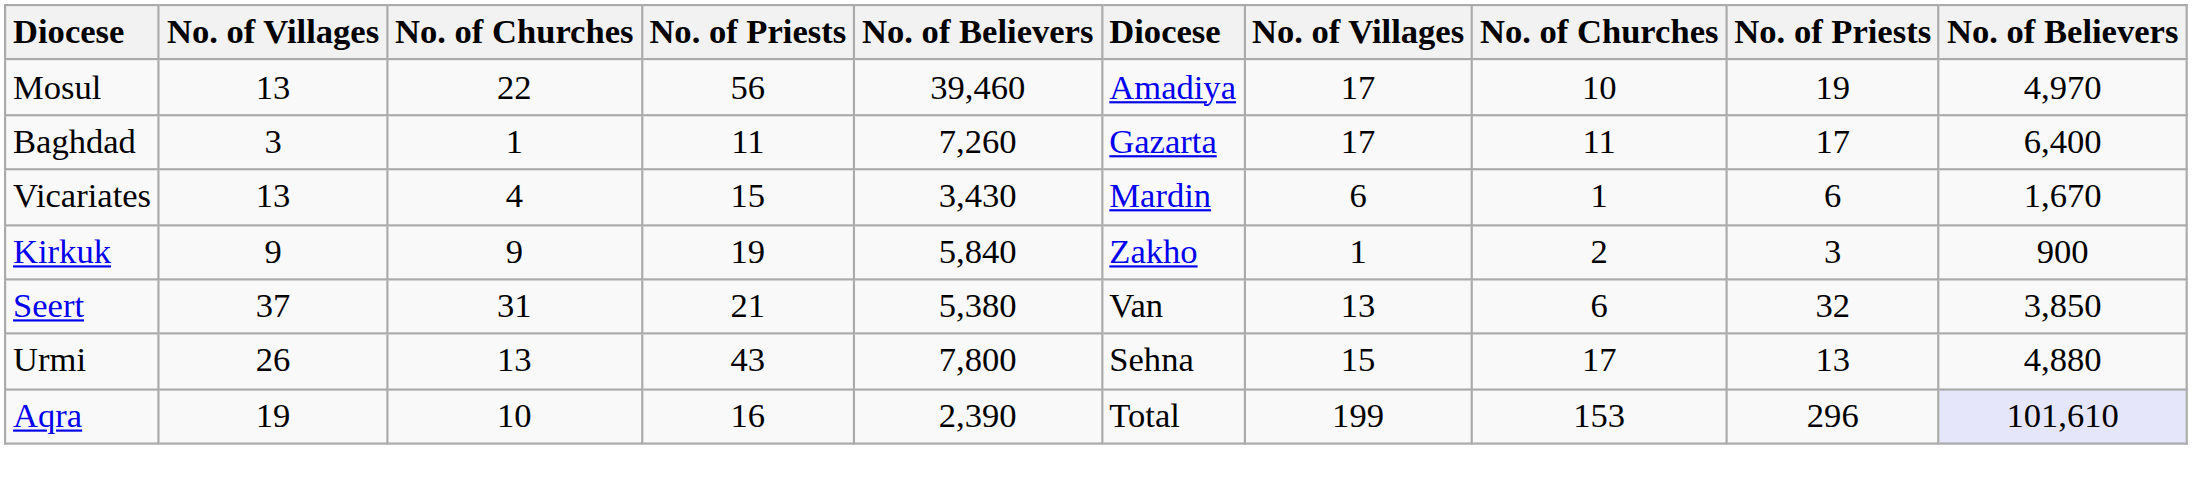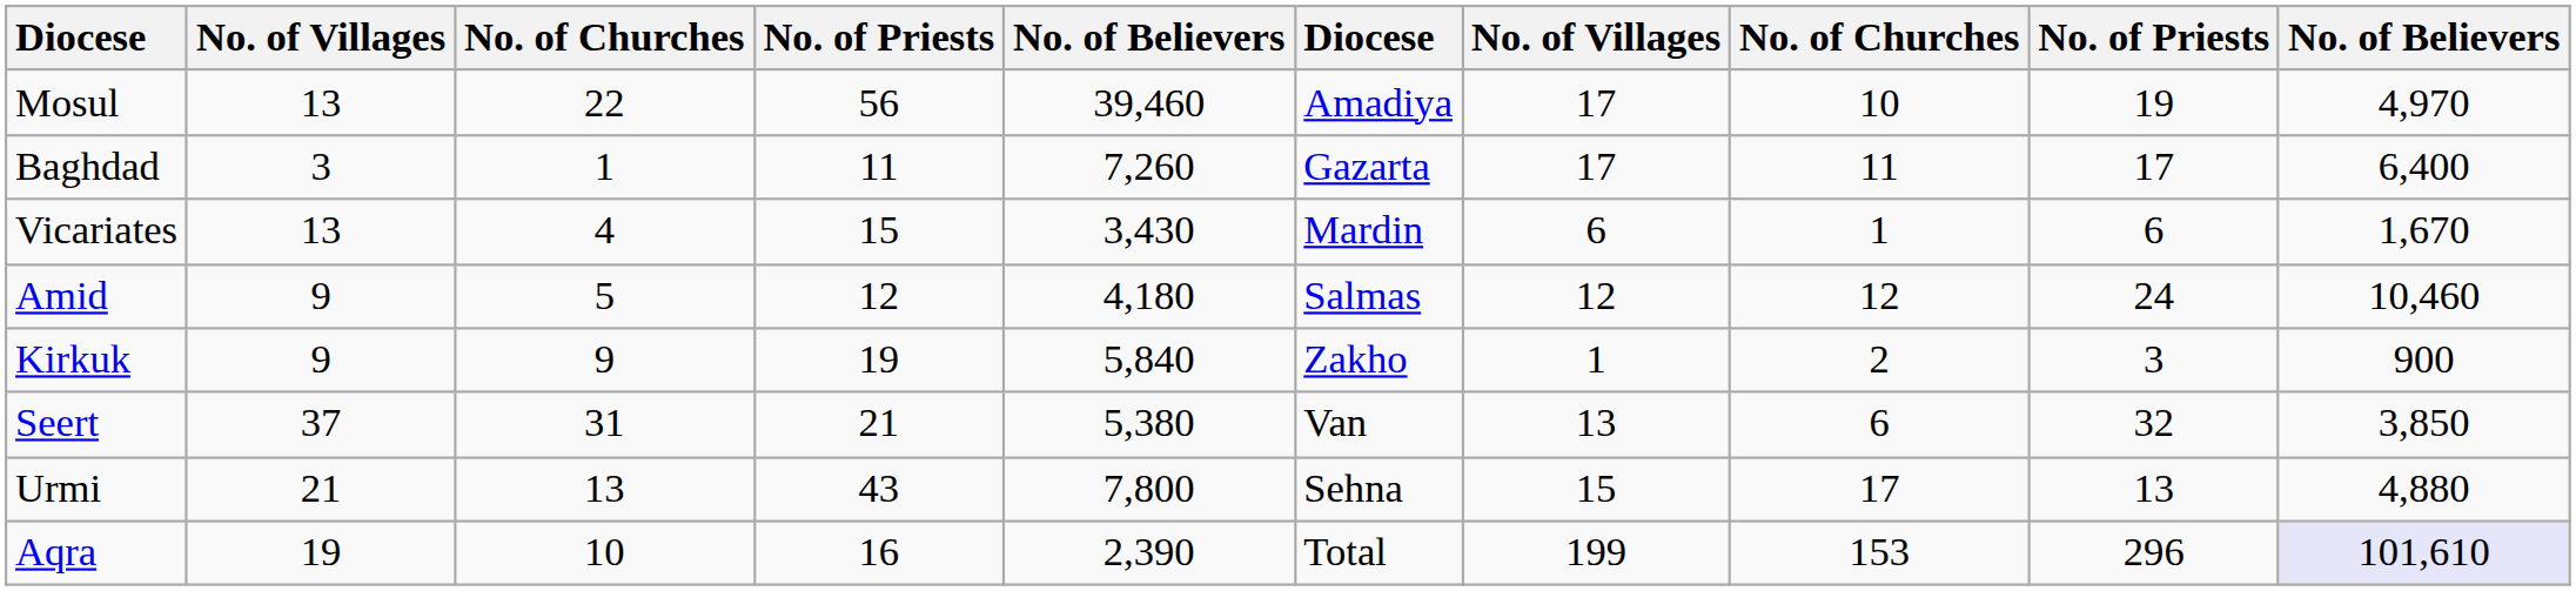+ row: Amid | 9 | 5 | 12 | 4,180 | Salmas | 12 | 12 | 24 | 10,460
Urmi | column 2: 26 -> 21
